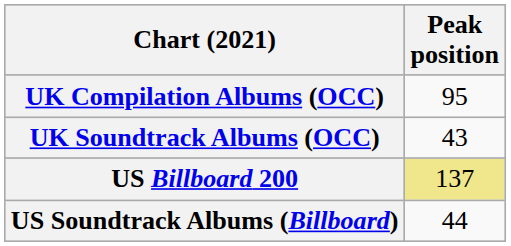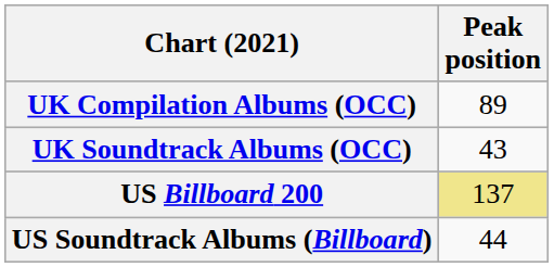UK Compilation Albums (OCC) | Peak position: 95 -> 89
